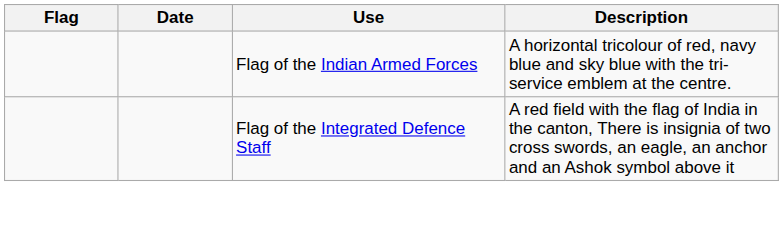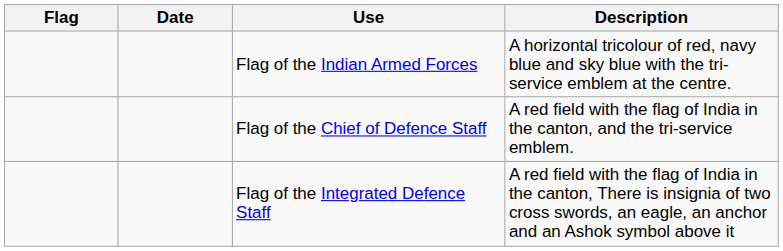+ row: Flag of the Chief of Defence Staff | A red field with the flag of India in the canton, and the tri-service emblem.
